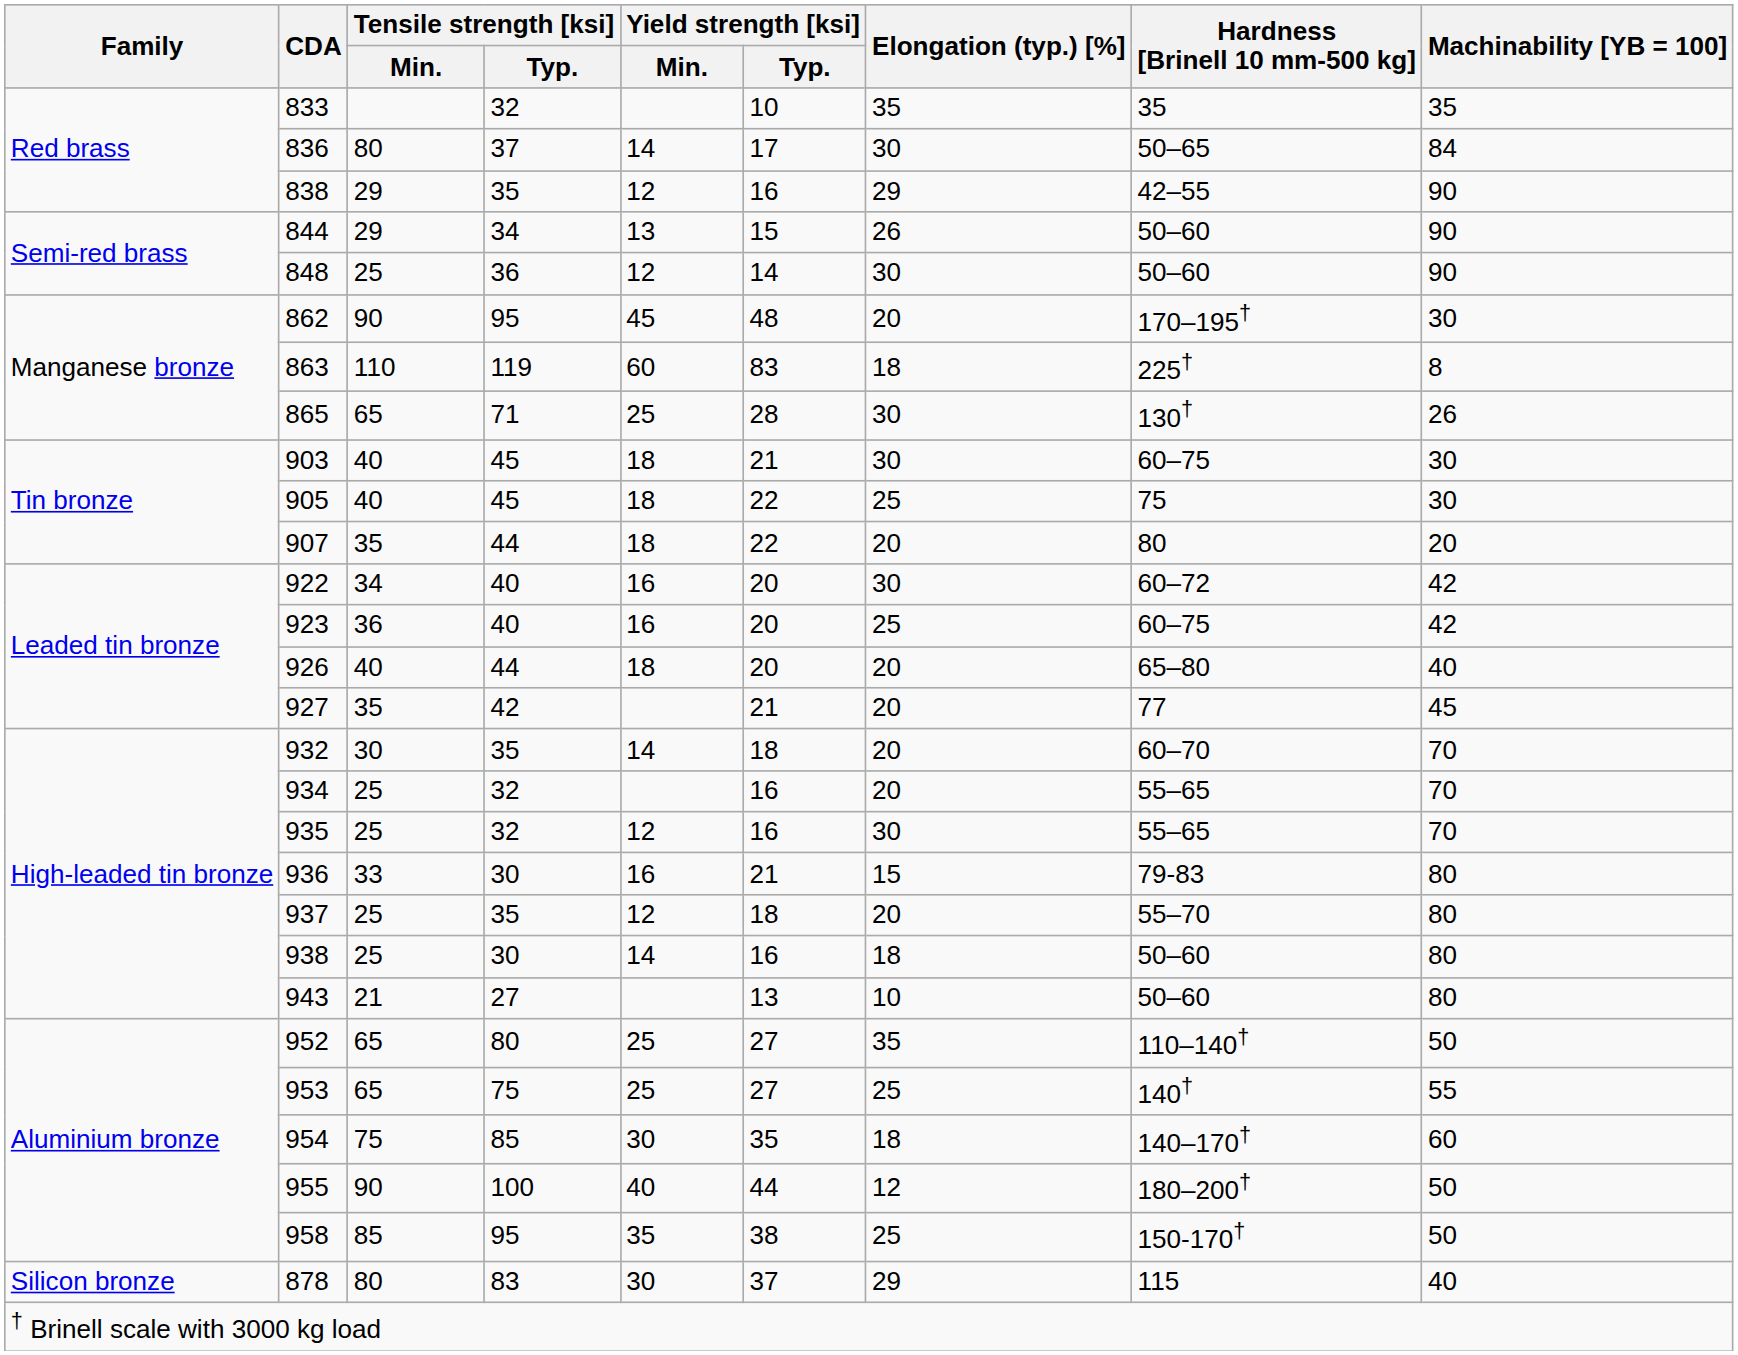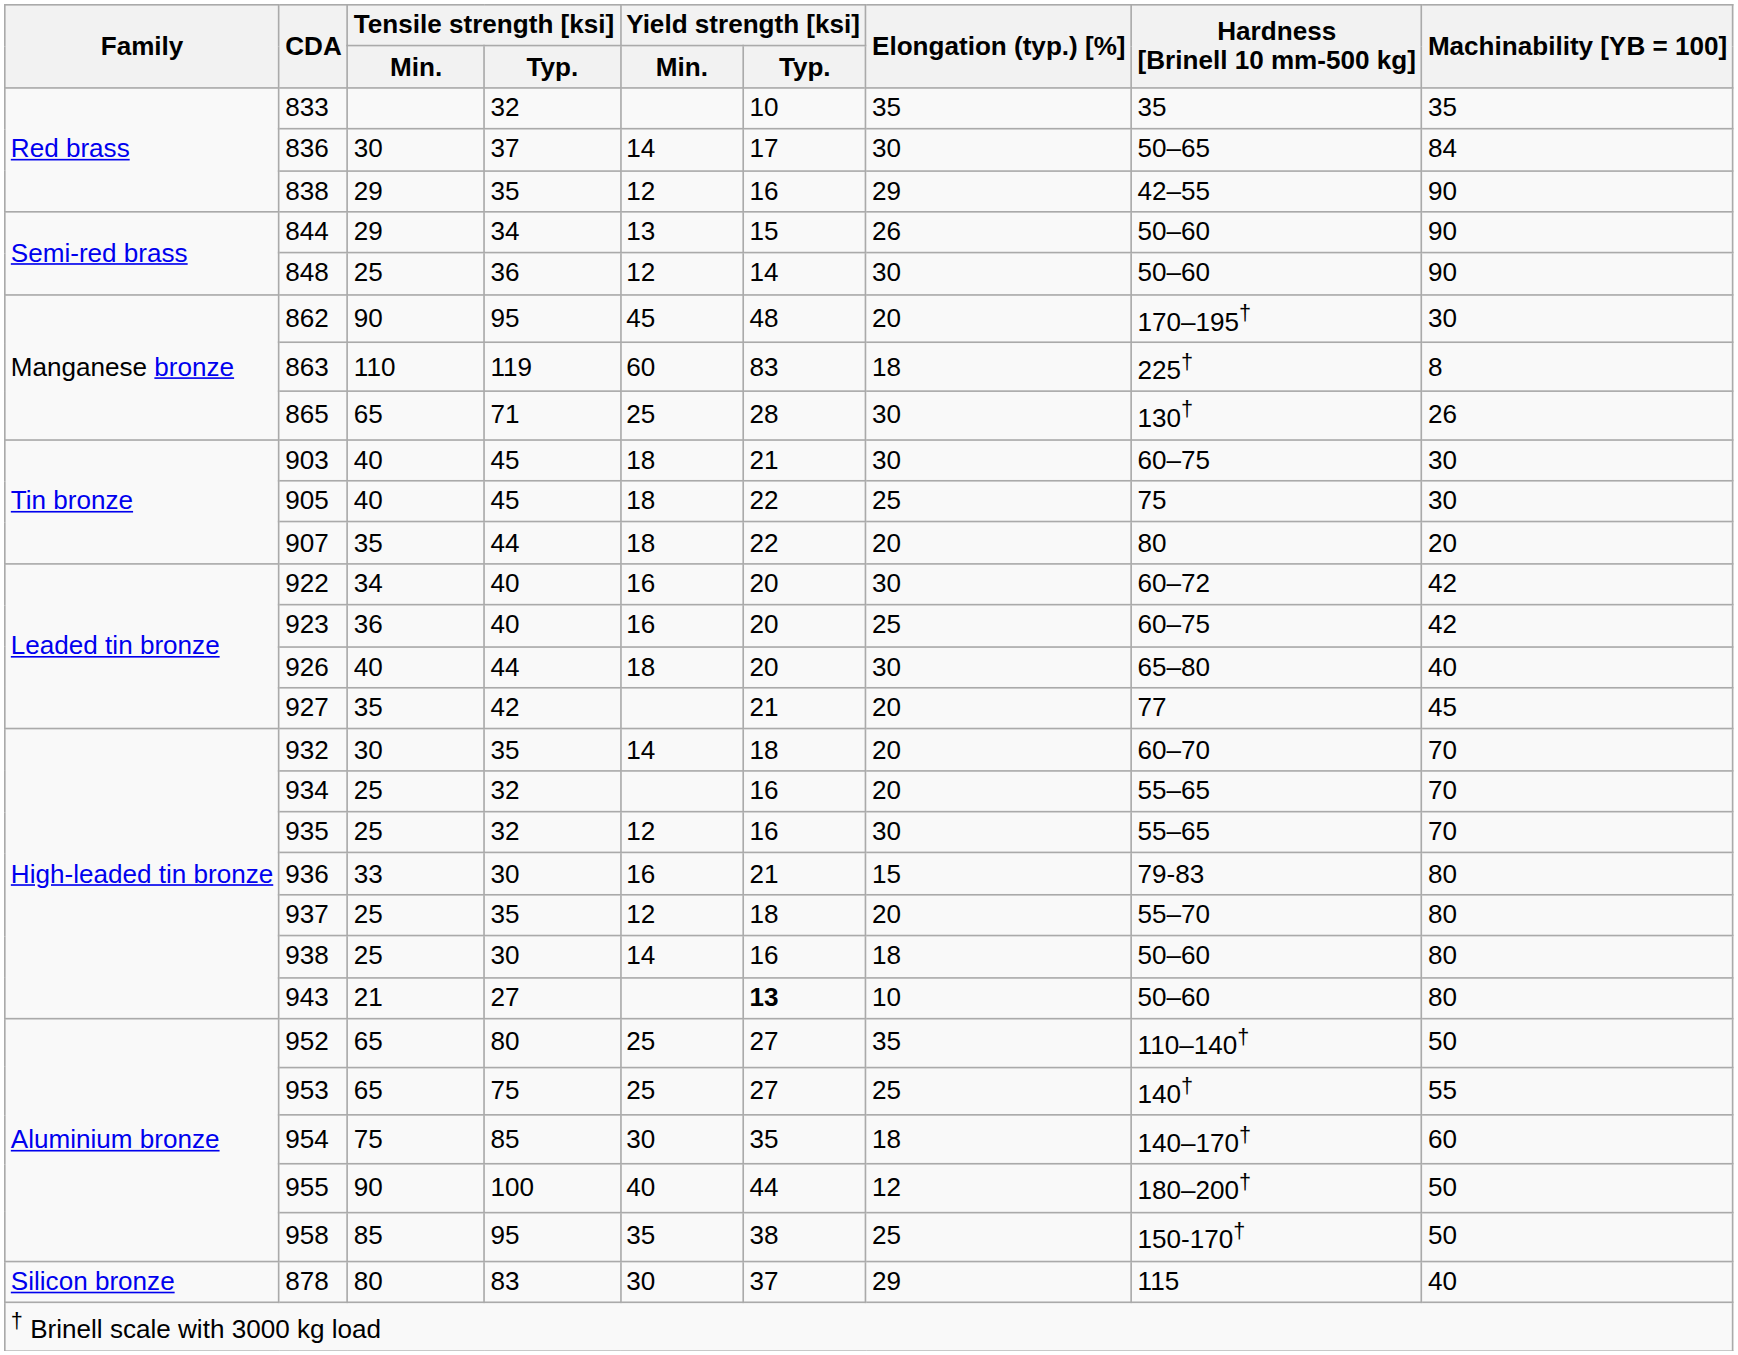836 | Tensile strength [ksi] / Min.: 80 -> 30
926 | Elongation (typ.) [%]: 20 -> 30
943 | Yield strength [ksi] / Typ.: normal -> bold
